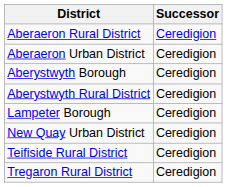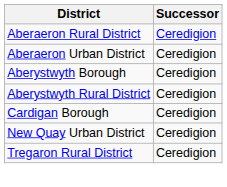+ row: Cardigan Borough | Ceredigion
- row: Lampeter Borough | Ceredigion
- row: Teifiside Rural District | Ceredigion
